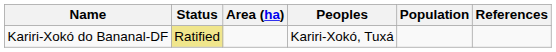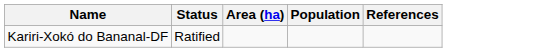- column: Peoples | Kariri-Xokó, Tuxá
Kariri-Xokó do Bananal-DF | Status: khaki background -> no background
